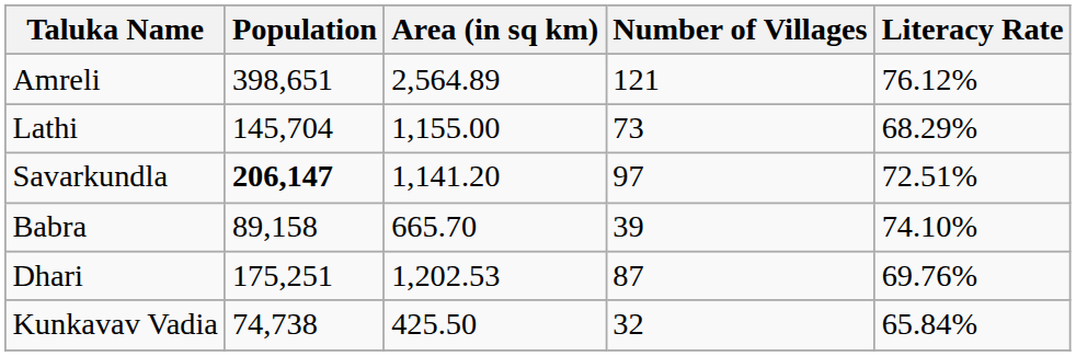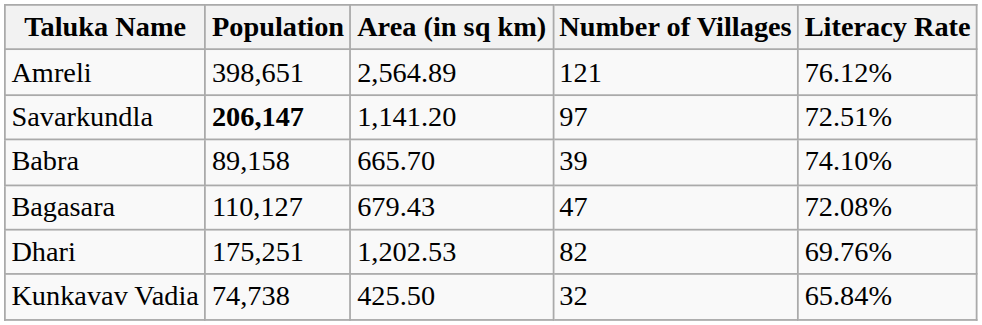- row: Lathi | 145,704 | 1,155.00 | 73 | 68.29%
+ row: Bagasara | 110,127 | 679.43 | 47 | 72.08%
Dhari | Number of Villages: 87 -> 82
